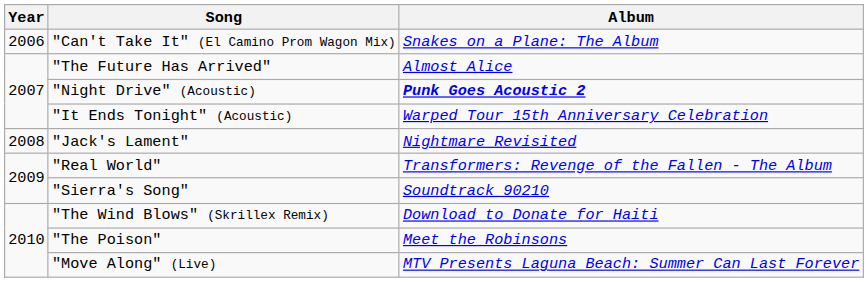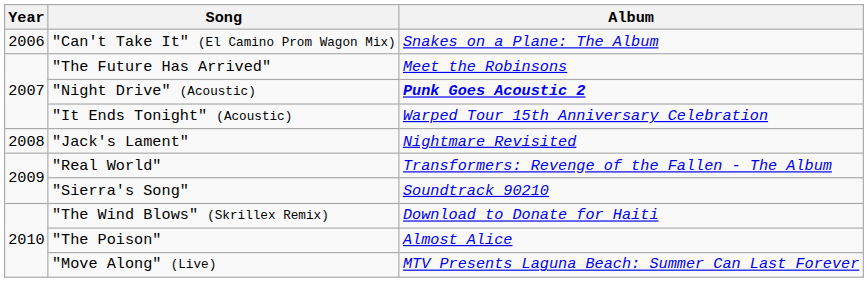"The Future Has Arrived" | Album: Almost Alice -> Meet the Robinsons
"The Poison" | Album: Meet the Robinsons -> Almost Alice
